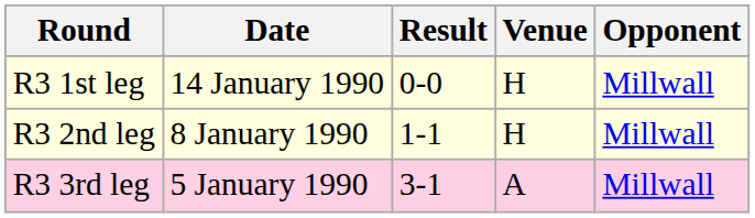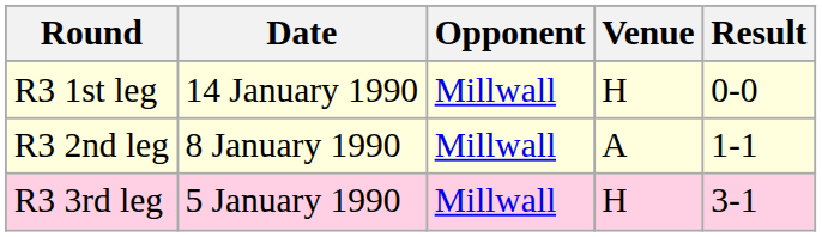columns swapped: Opponent <-> Result
R3 2nd leg | Venue: H -> A
R3 3rd leg | Venue: A -> H
